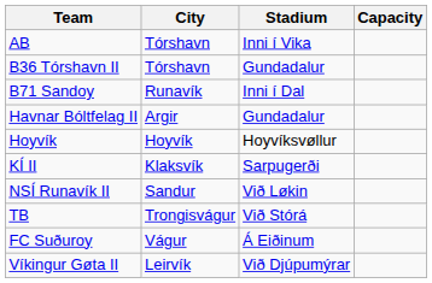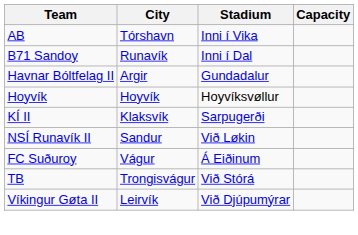- row: B36 Tórshavn II | Tórshavn | Gundadalur
rows swapped: FC Suðuroy <-> TB
